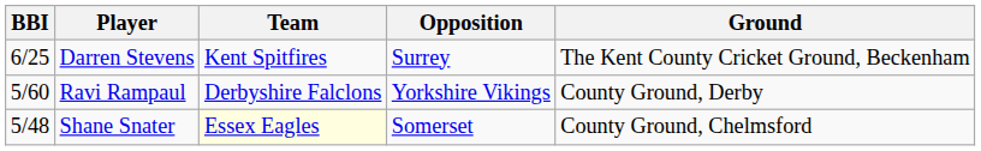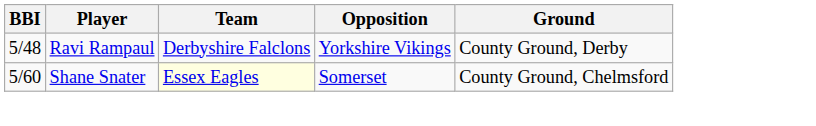- row: 6/25 | Darren Stevens | Kent Spitfires | Surrey | The Kent County Cricket Ground, Beckenham
Ravi Rampaul | BBI: 5/60 -> 5/48
Shane Snater | BBI: 5/48 -> 5/60
